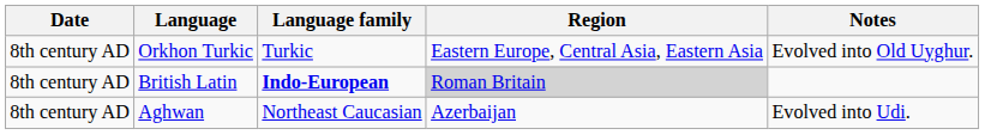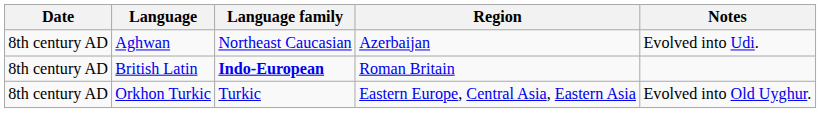rows swapped: Aghwan <-> Orkhon Turkic
British Latin | Region: lightgrey background -> no background
